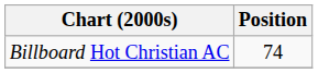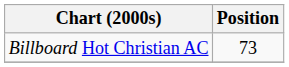Billboard Hot Christian AC | Position: 74 -> 73
